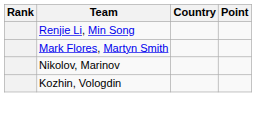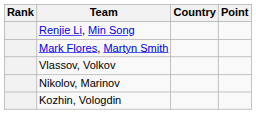+ row: Vlassov, Volkov
